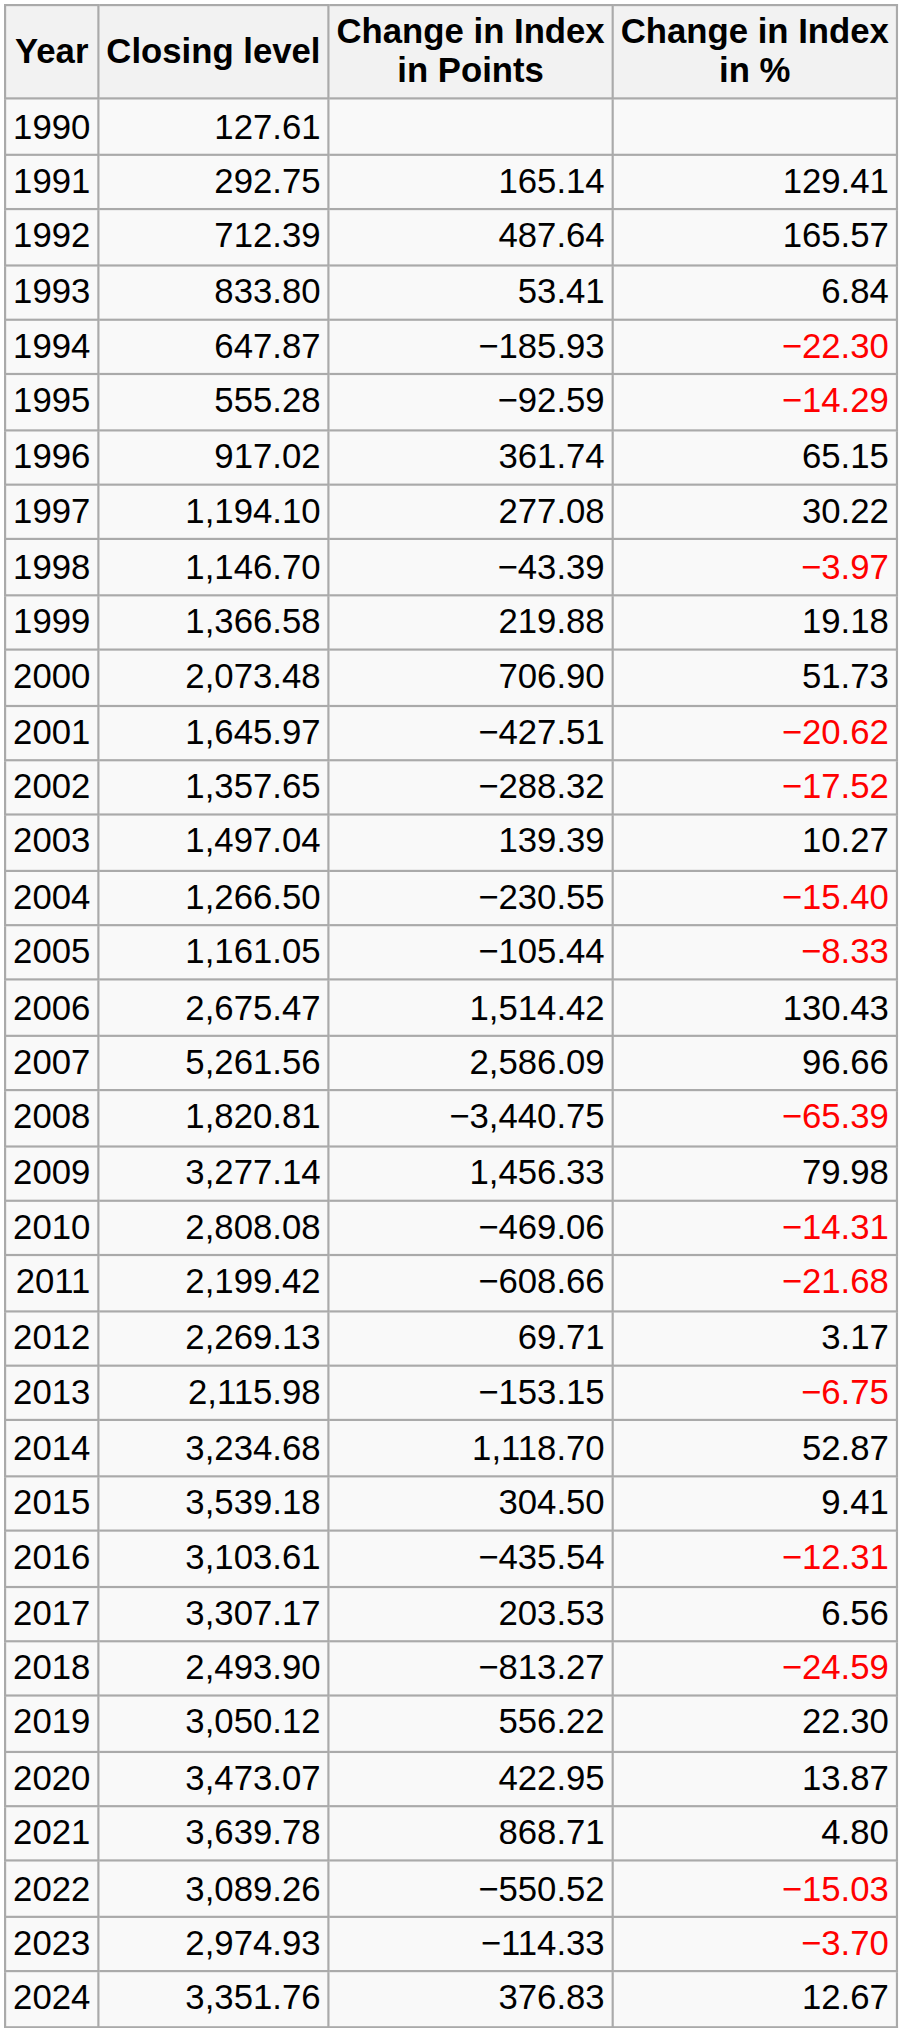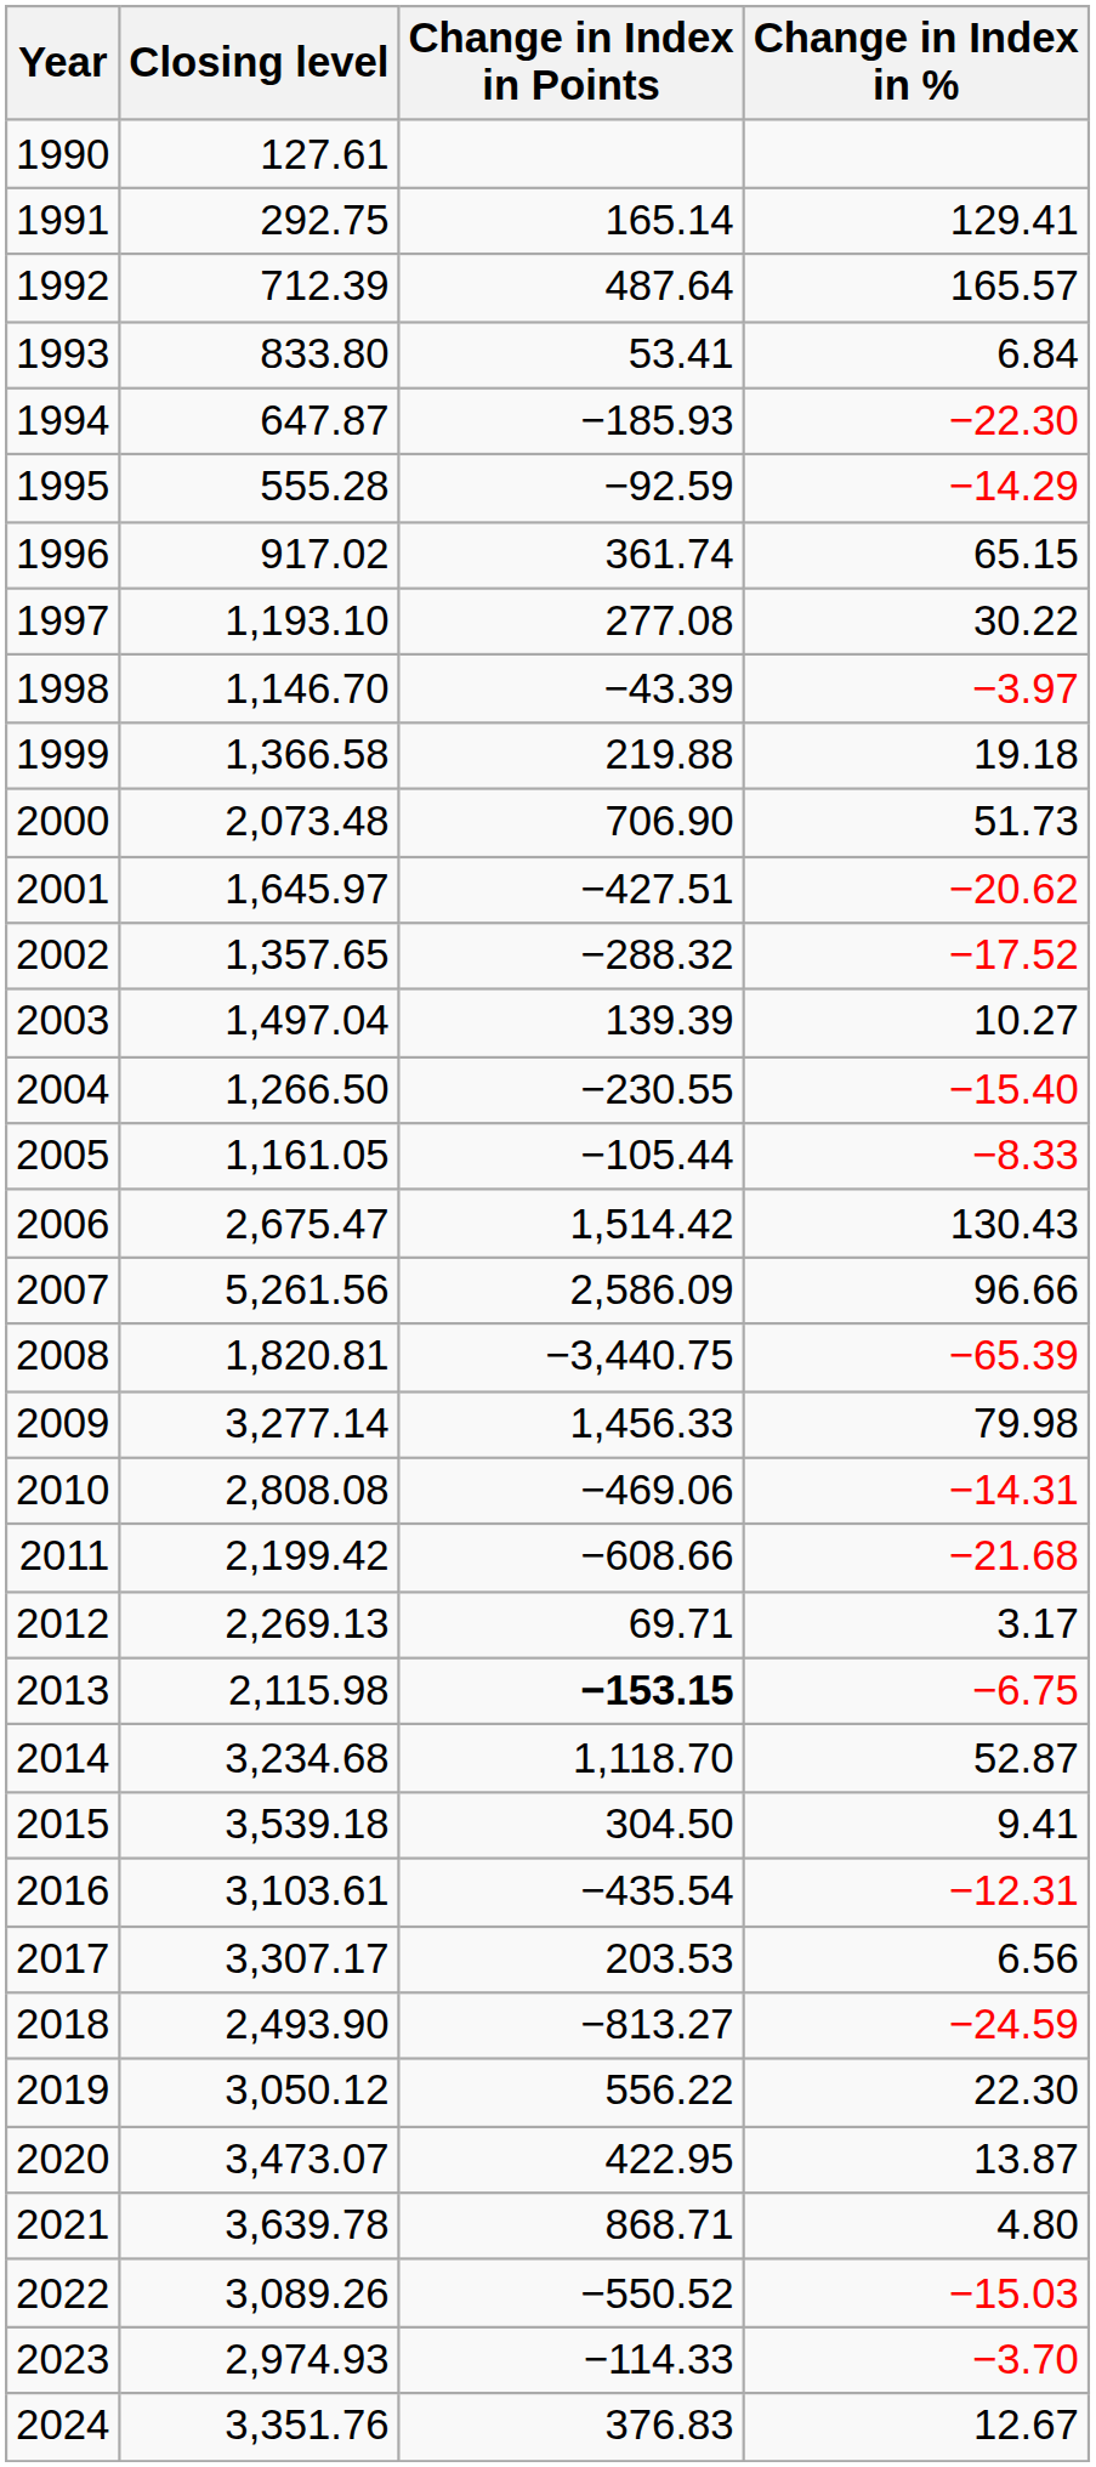1997 | Closing level: 1,194.10 -> 1,193.10
2013 | Change in Index in Points: normal -> bold
